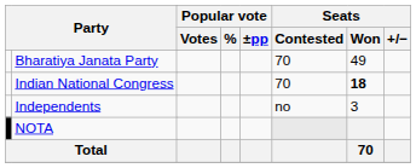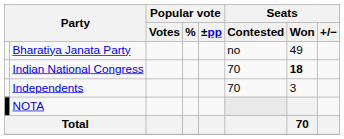Bharatiya Janata Party | Seats / Contested: 70 -> no
Independents | Seats / Contested: no -> 70
